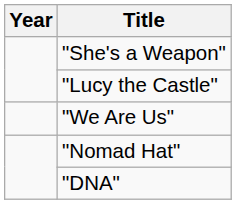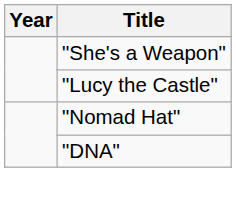- row: "We Are Us"
